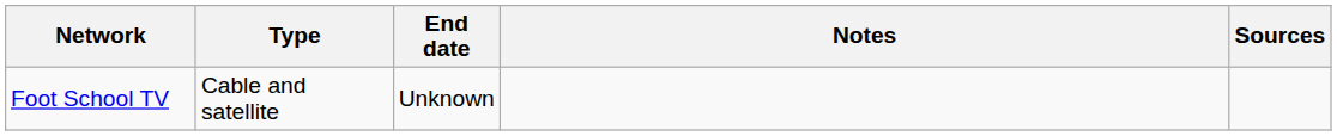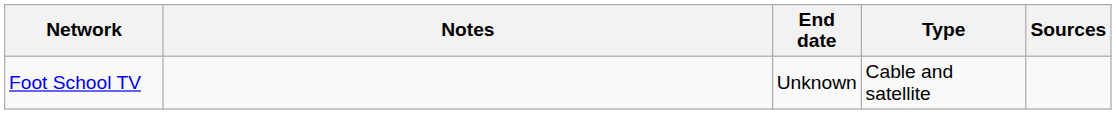columns swapped: Type <-> Notes
